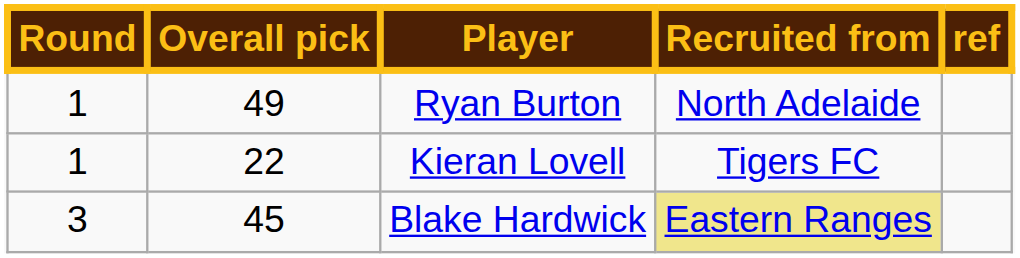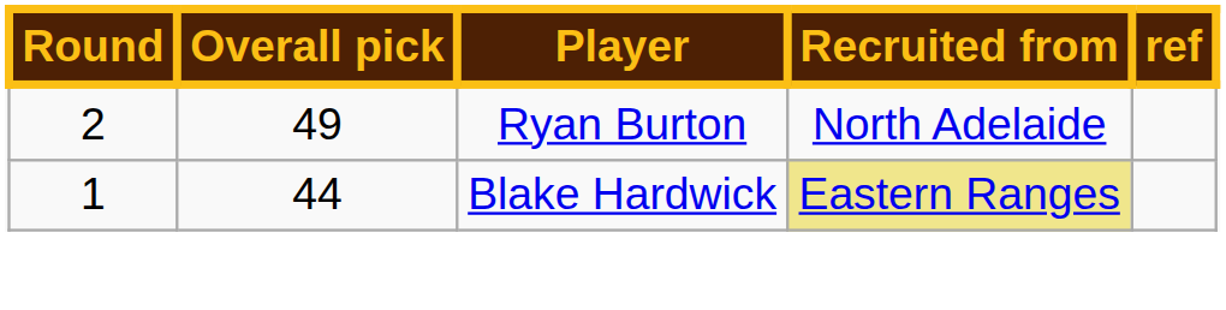Ryan Burton | Round: 1 -> 2
- row: 1 | 22 | Kieran Lovell | Tigers FC
Blake Hardwick | Round: 3 -> 1
Blake Hardwick | Overall pick: 45 -> 44
